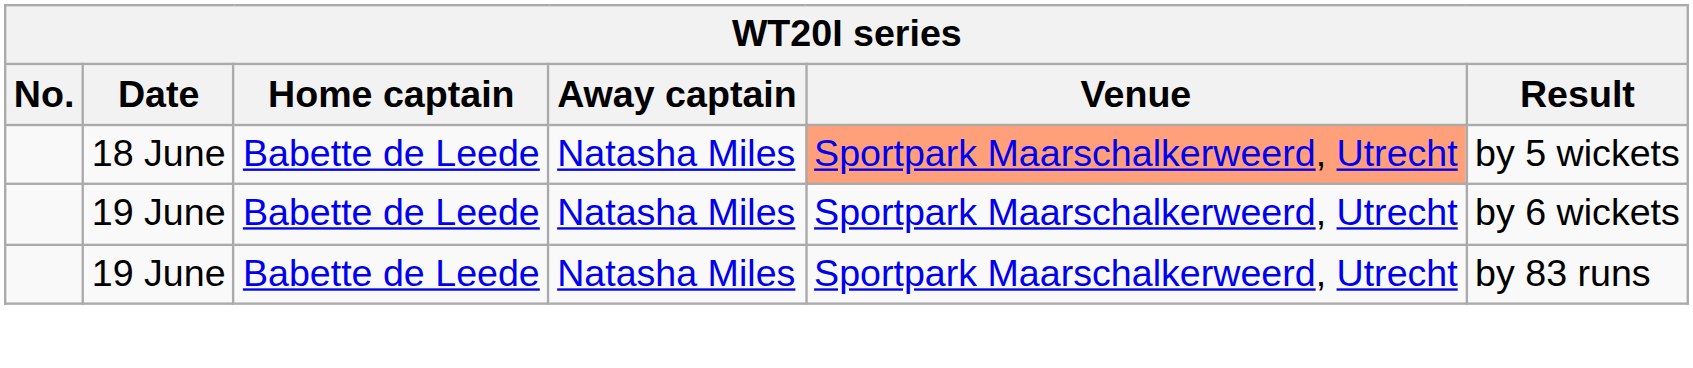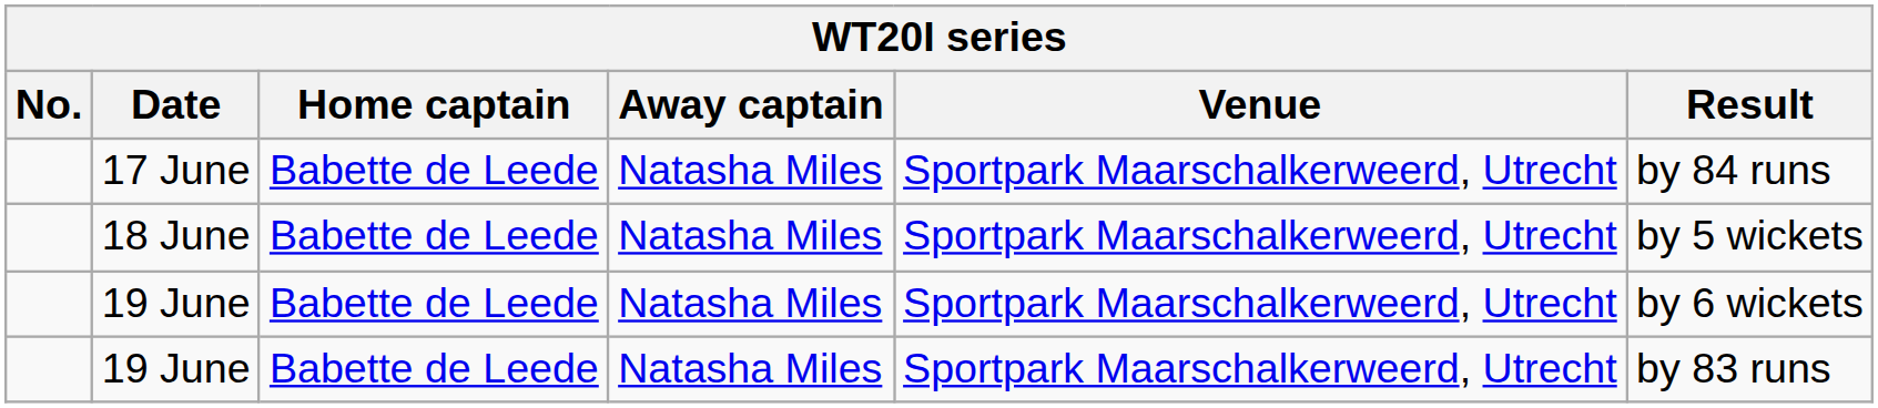+ row: 17 June | Babette de Leede | Natasha Miles | Sportpark Maarschalkerweerd, Utrecht | by 84 runs
18 June | Venue: lightsalmon background -> no background
